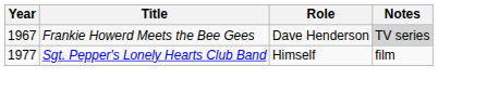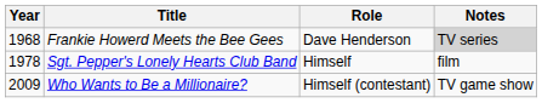Frankie Howerd Meets the Bee Gees | Year: 1967 -> 1968
Sgt. Pepper's Lonely Hearts Club Band | Year: 1977 -> 1978
+ row: 2009 | Who Wants to Be a Millionaire? | Himself (contestant) | TV game show
